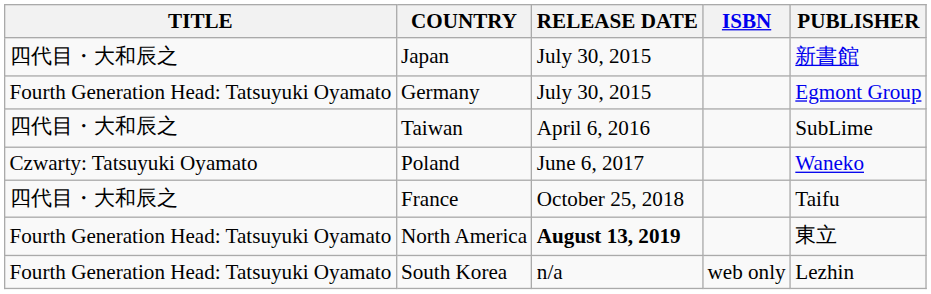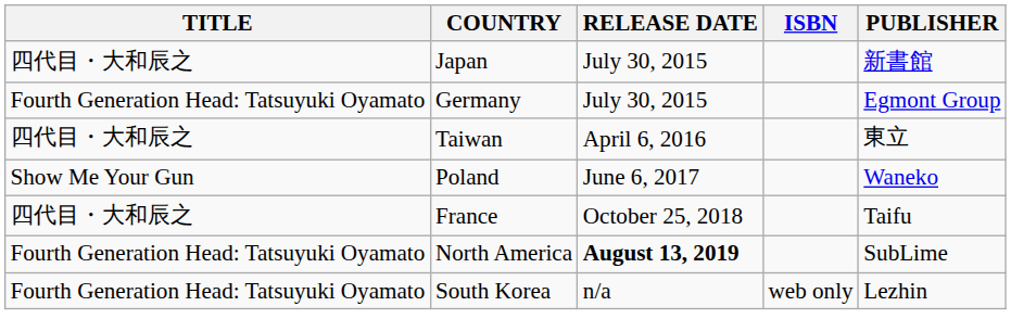Taiwan | PUBLISHER: SubLime -> 東立
Poland | TITLE: Czwarty: Tatsuyuki Oyamato -> Show Me Your Gun
North America | PUBLISHER: 東立 -> SubLime
